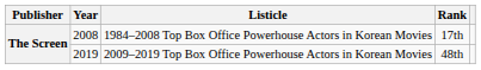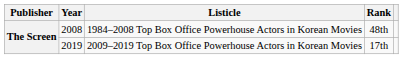1984–2008 Top Box Office Powerhouse Actors in Korean Movies | Rank: 17th -> 48th
2009–2019 Top Box Office Powerhouse Actors in Korean Movies | Rank: 48th -> 17th
